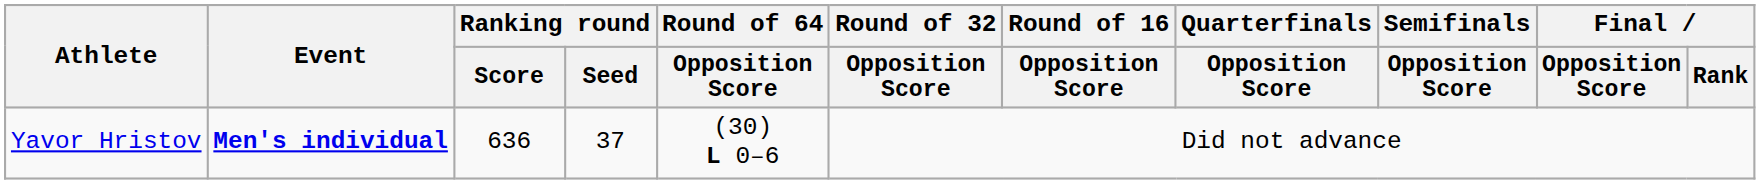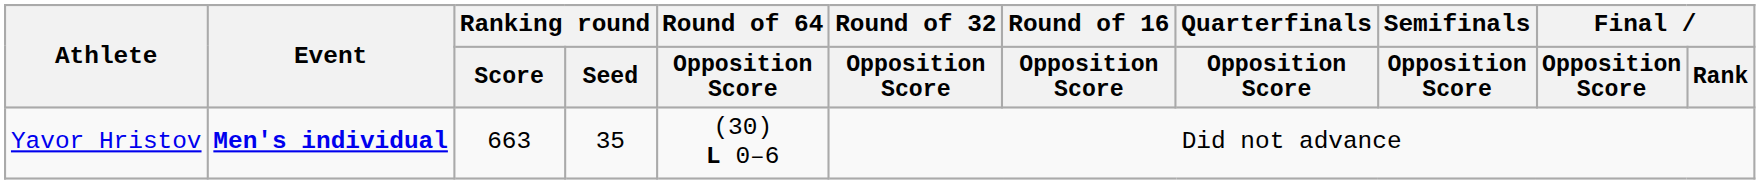Yavor Hristov | Ranking round / Score: 636 -> 663
Yavor Hristov | Ranking round / Seed: 37 -> 35
